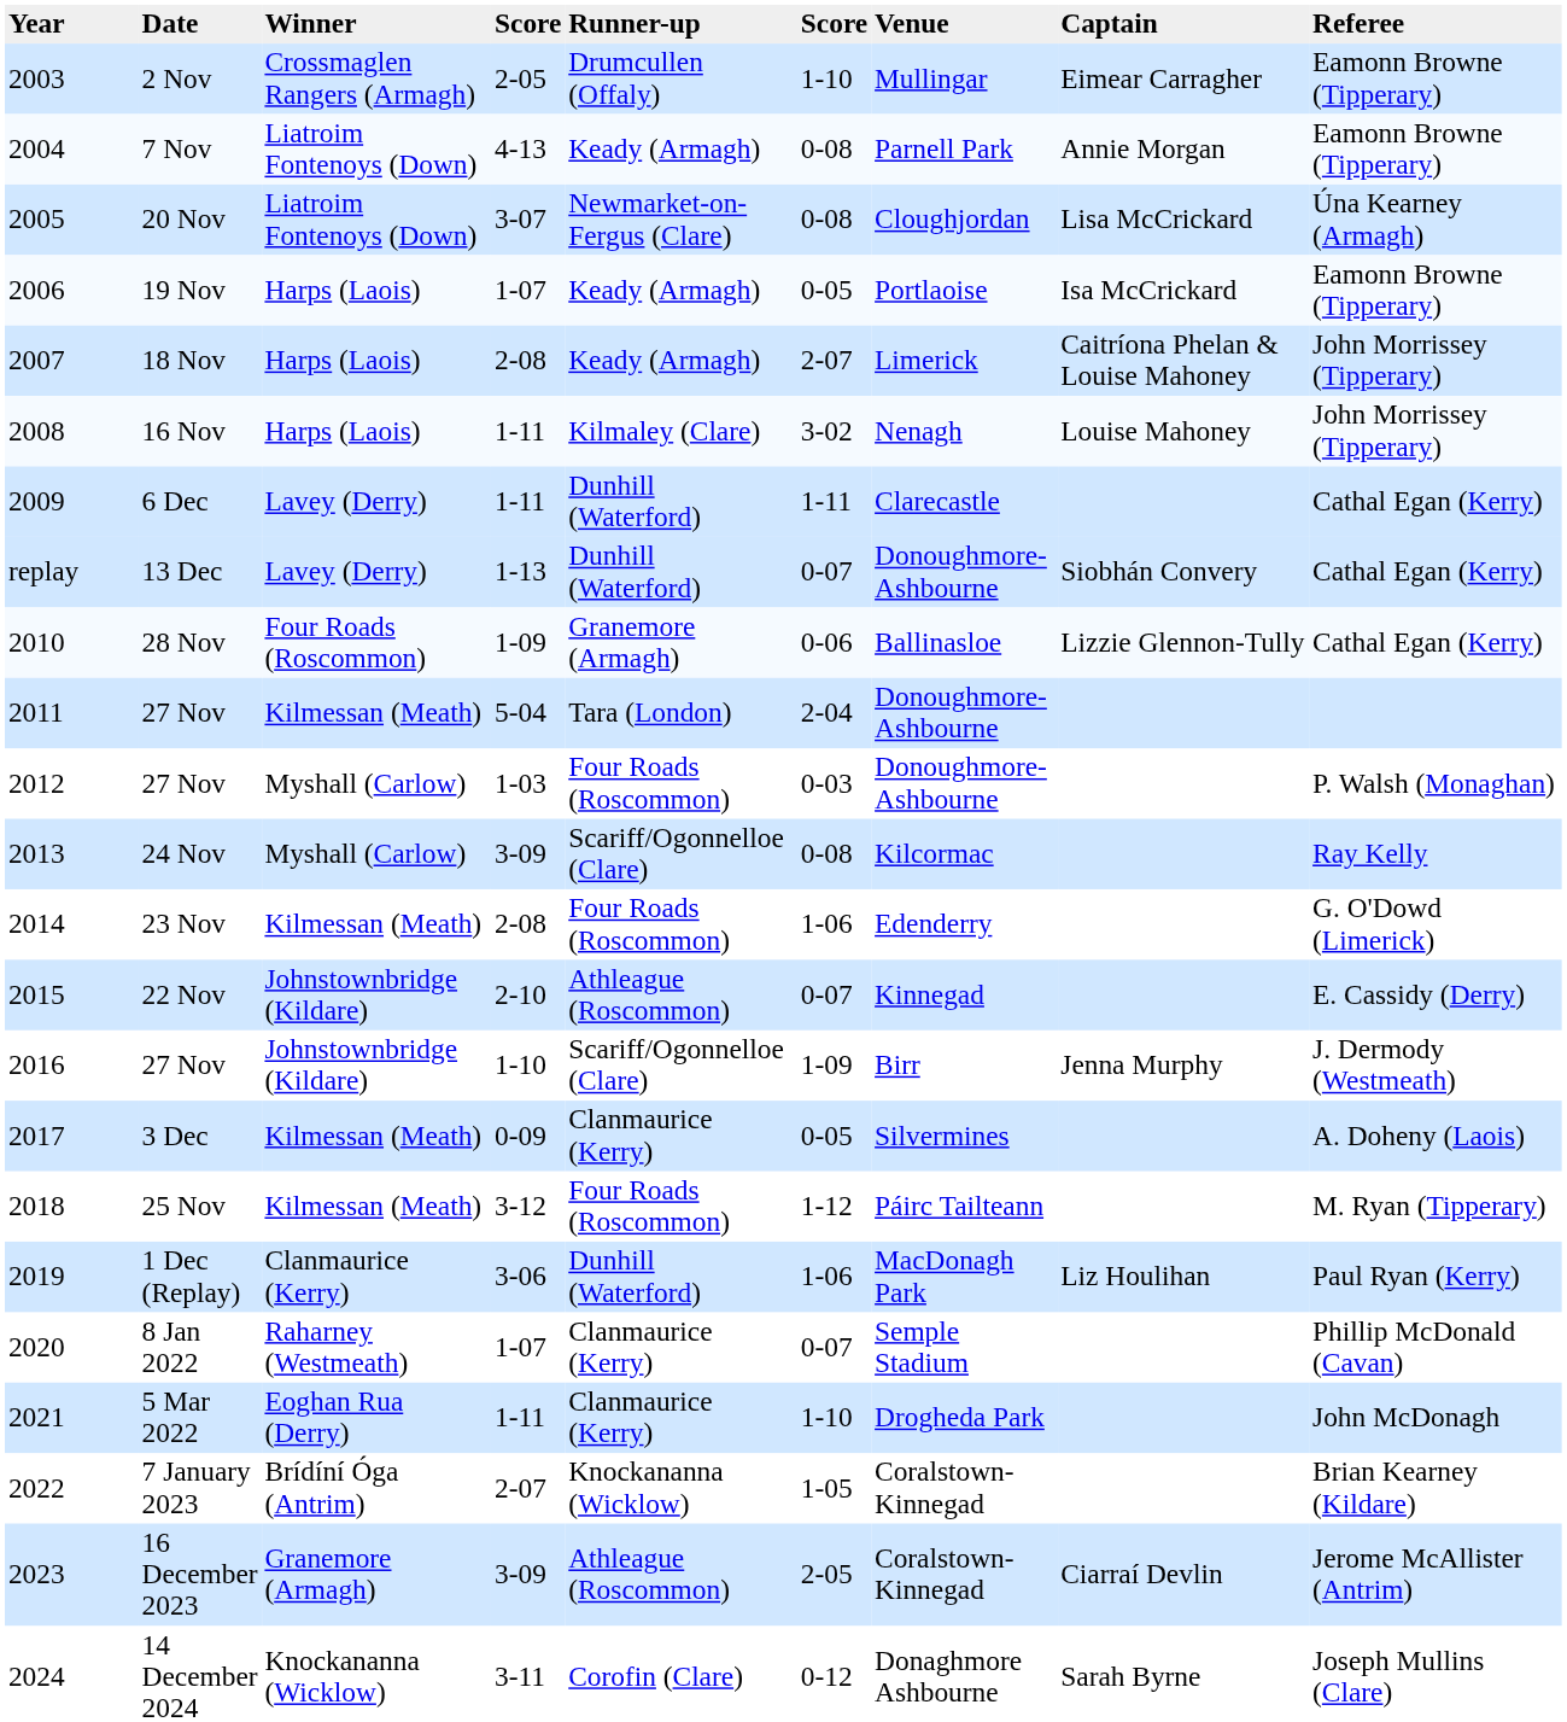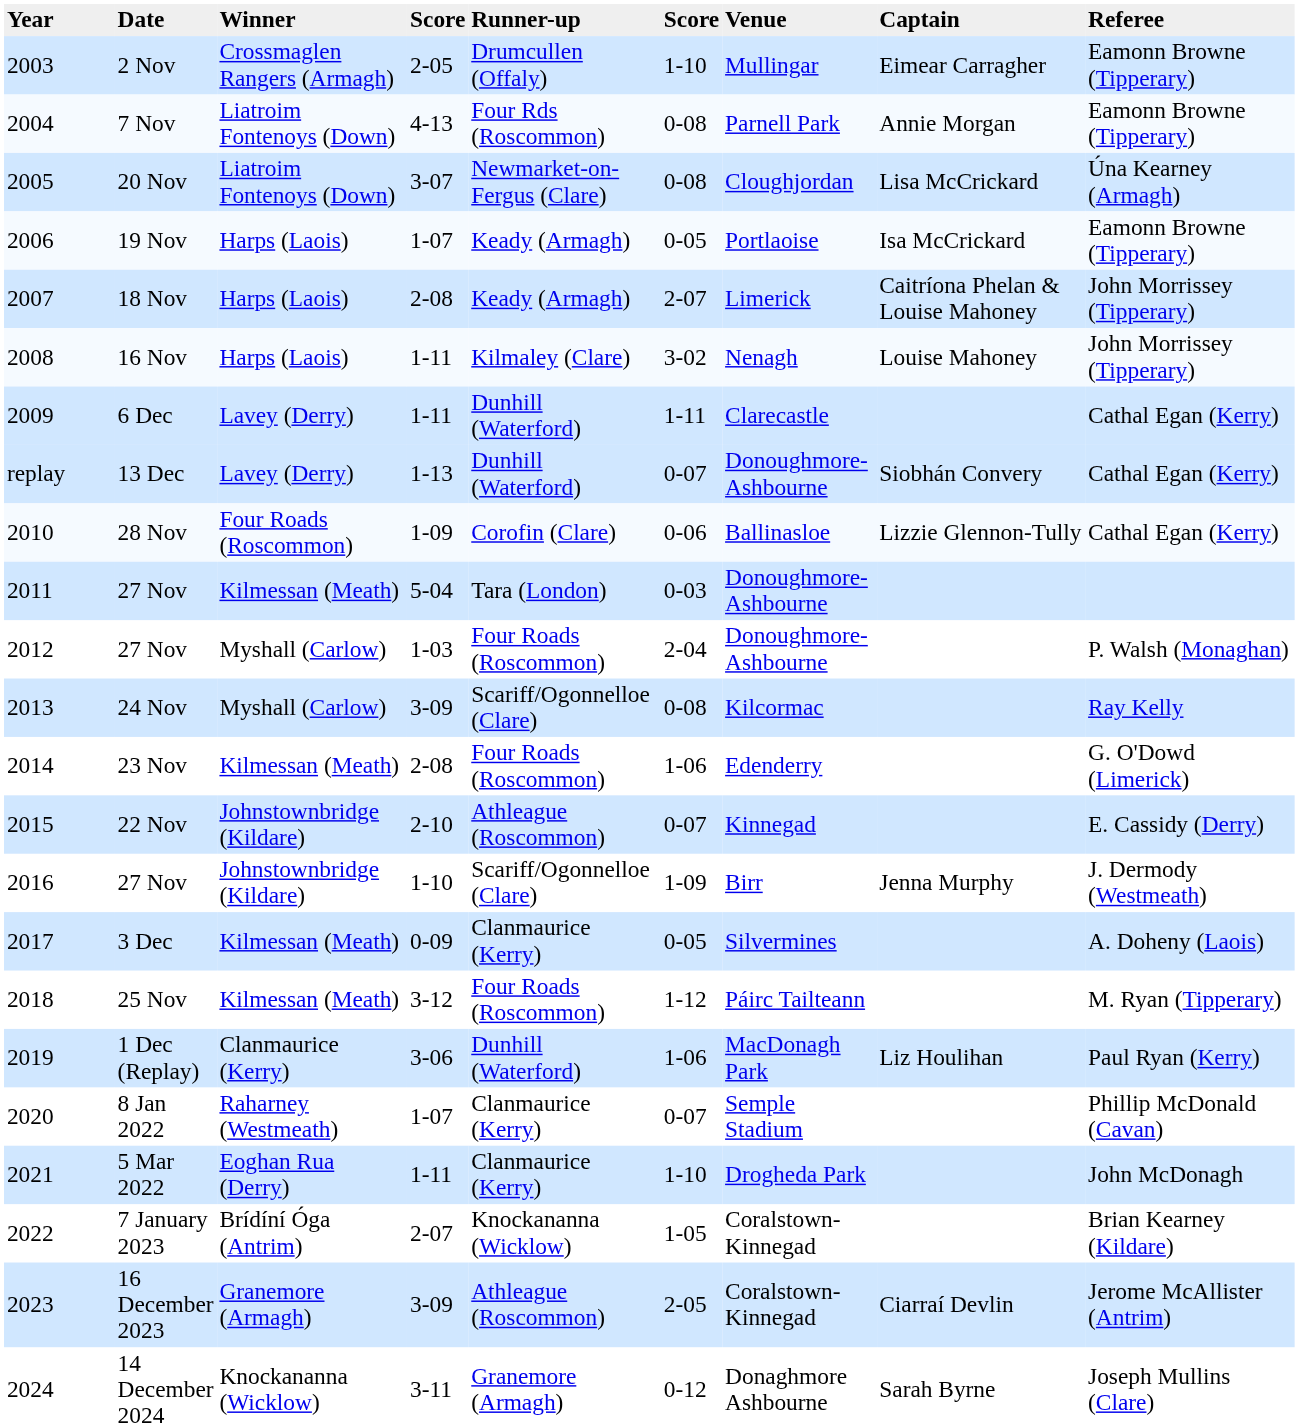7 Nov | Runner-up: Keady (Armagh) -> Four Rds (Roscommon)
28 Nov | Runner-up: Granemore (Armagh) -> Corofin (Clare)
2011 / 27 Nov | column 6: 2-04 -> 0-03
2012 / 27 Nov | column 6: 0-03 -> 2-04
14 December 2024 | Runner-up: Corofin (Clare) -> Granemore (Armagh)
